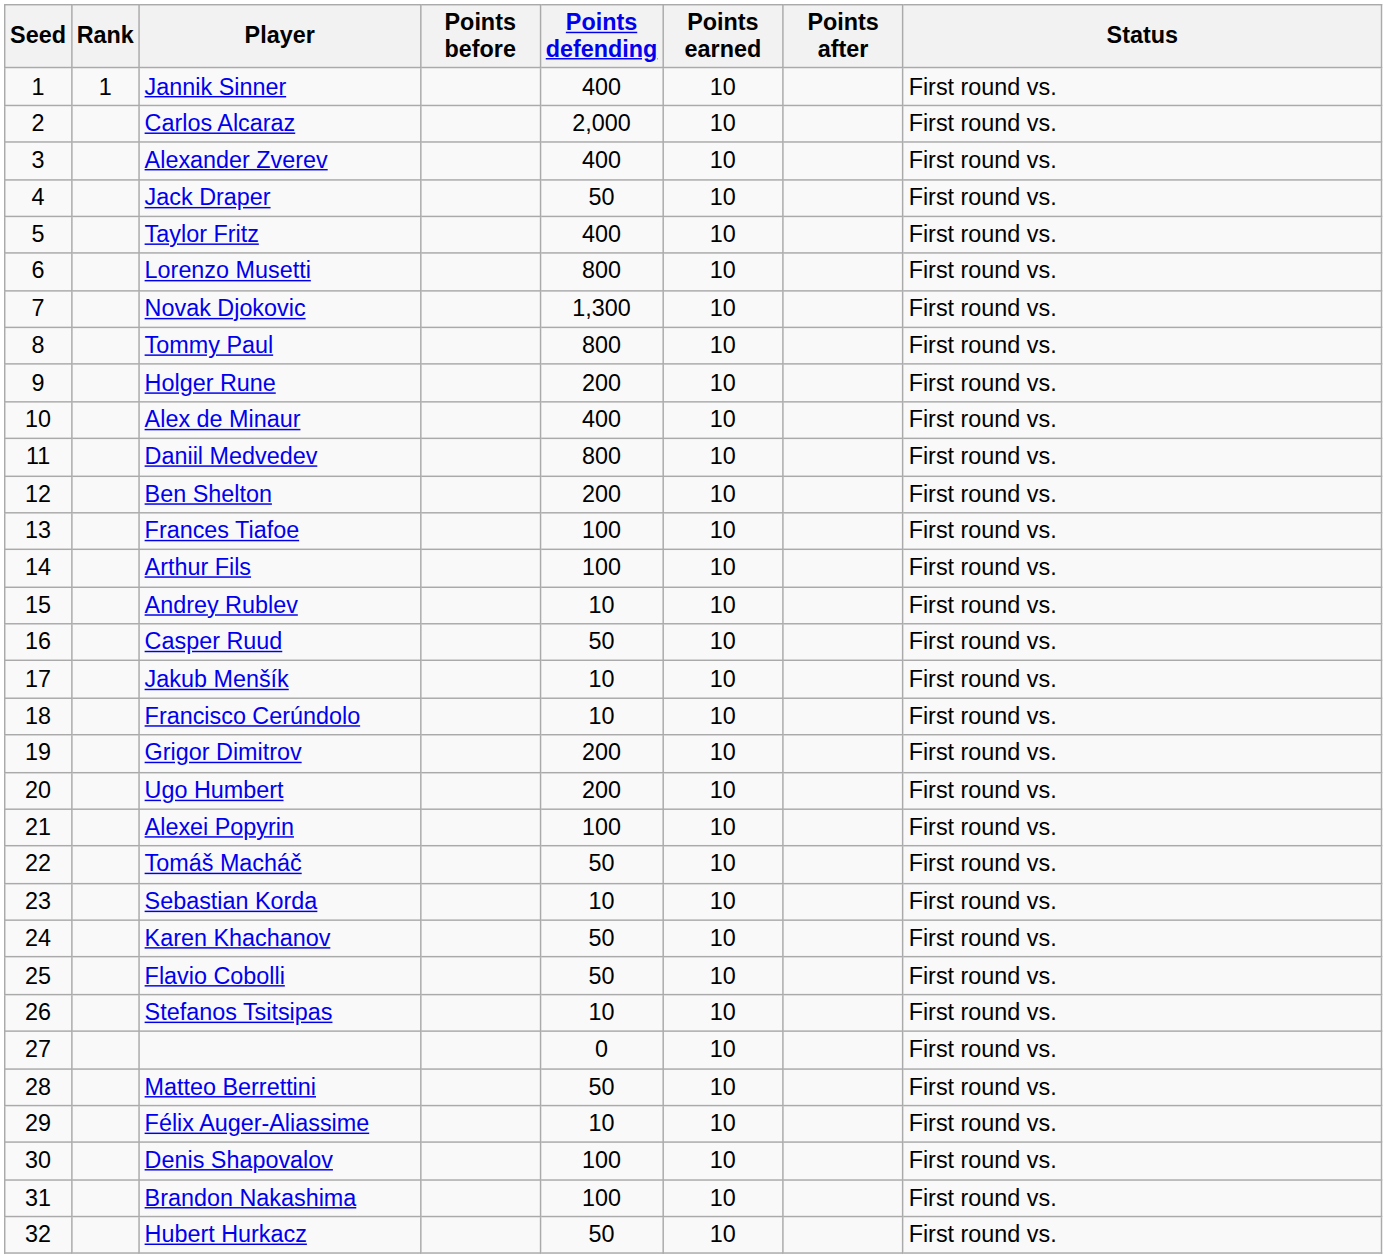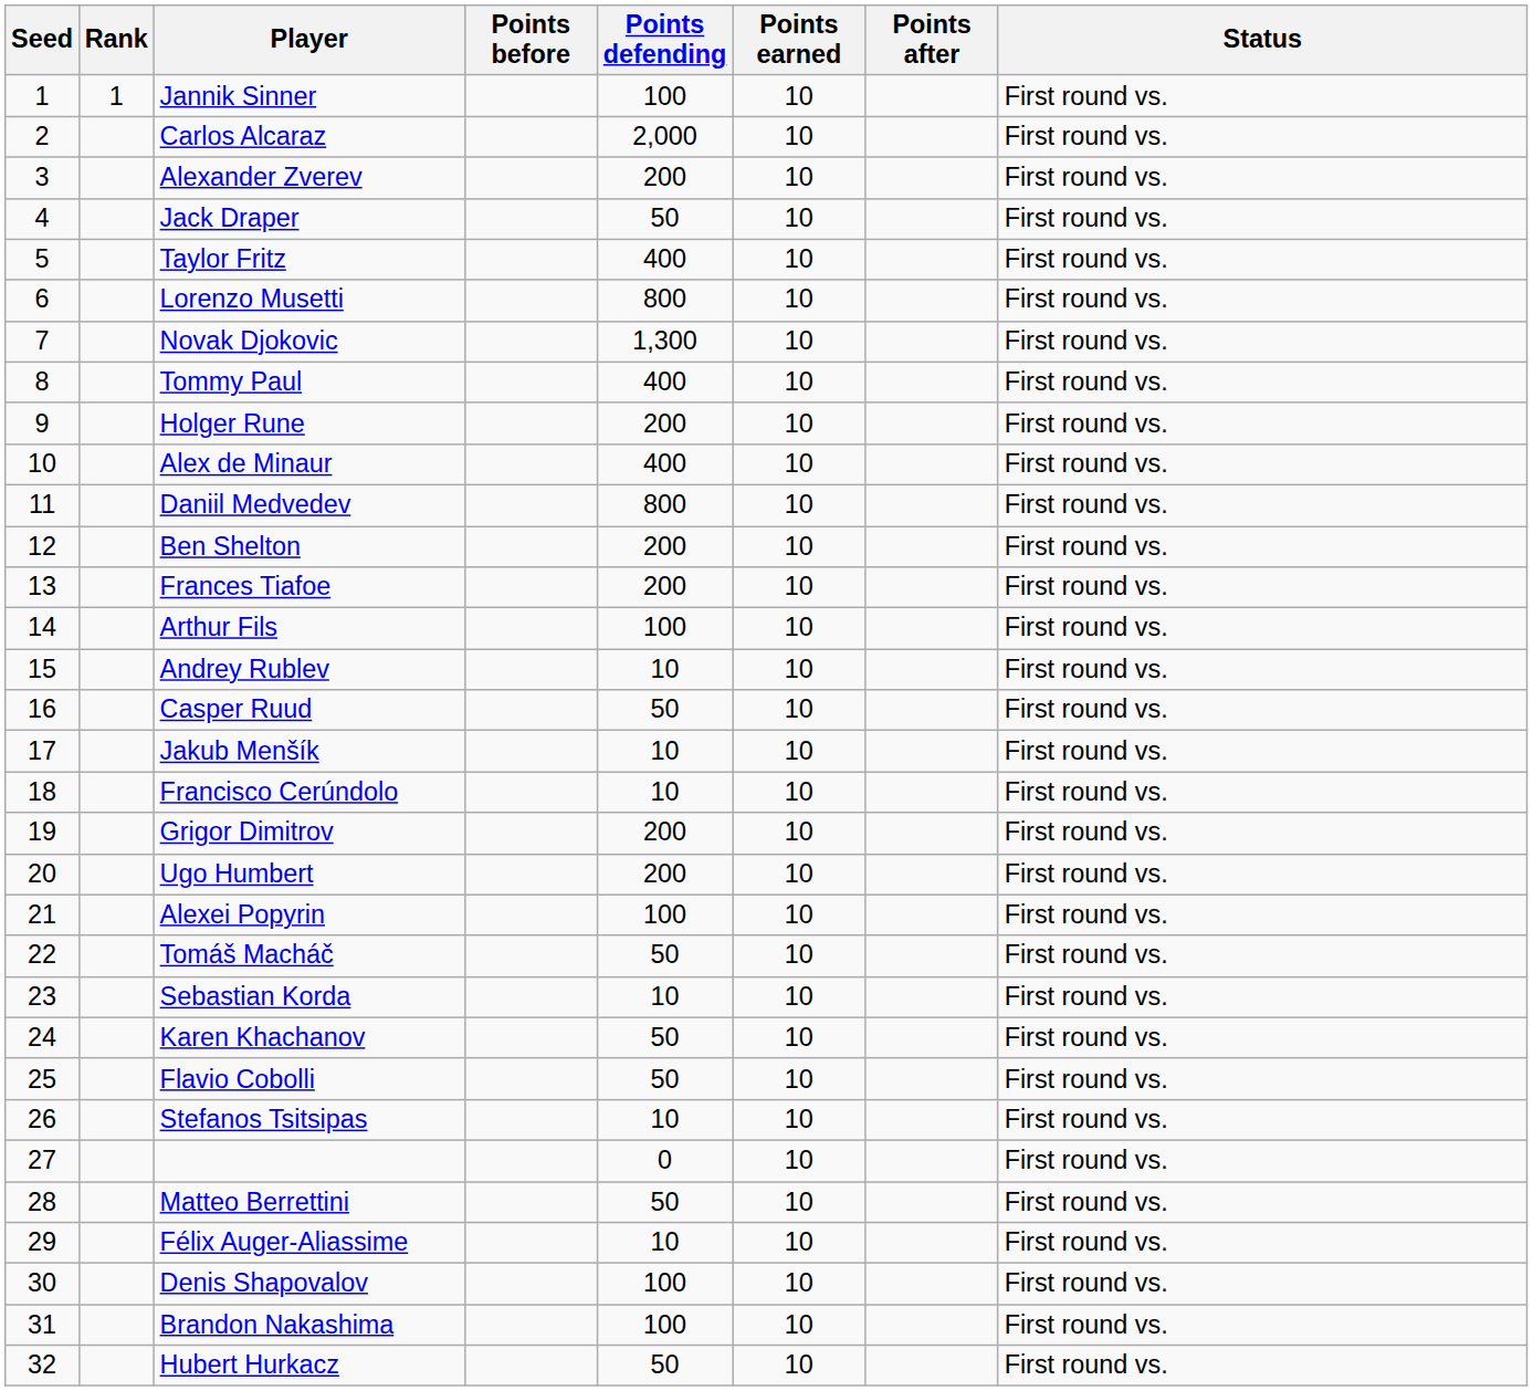Jannik Sinner | Points defending: 400 -> 100
Alexander Zverev | Points defending: 400 -> 200
Tommy Paul | Points defending: 800 -> 400
Frances Tiafoe | Points defending: 100 -> 200
